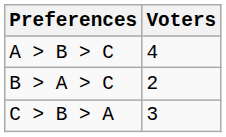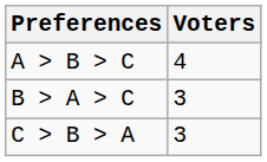B > A > C | Voters: 2 -> 3
